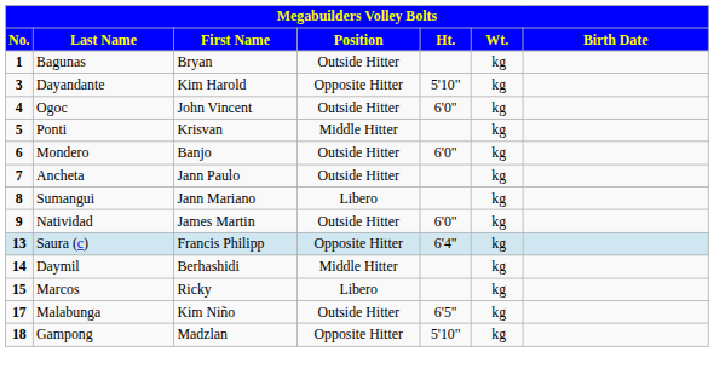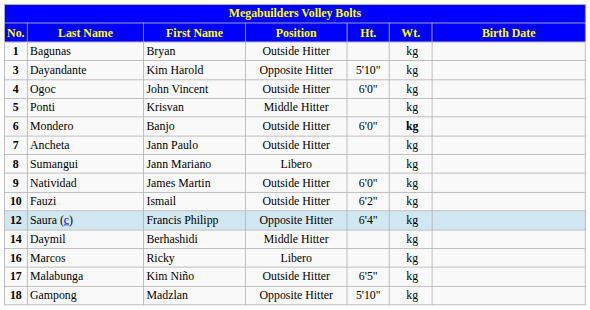Mondero | Wt.: normal -> bold
+ row: 10 | Fauzi | Ismail | Outside Hitter | 6'2" | kg
Saura (c) | No.: 13 -> 12
Marcos | No.: 15 -> 16
